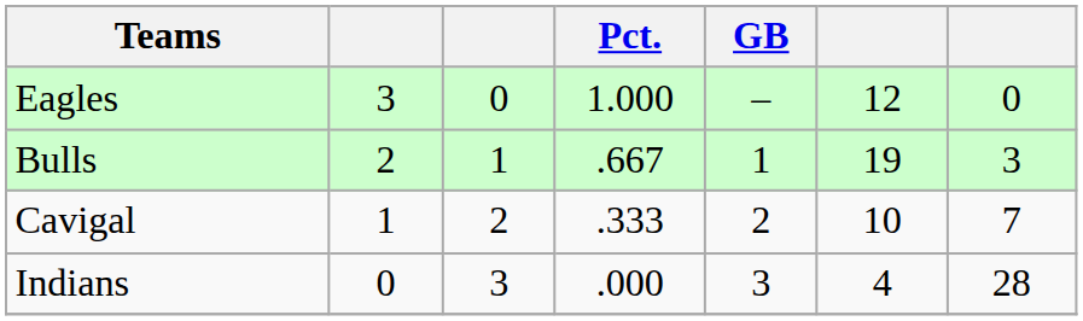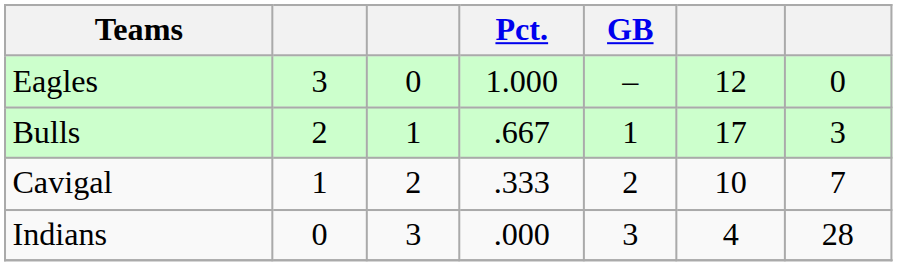Bulls | column 6: 19 -> 17
